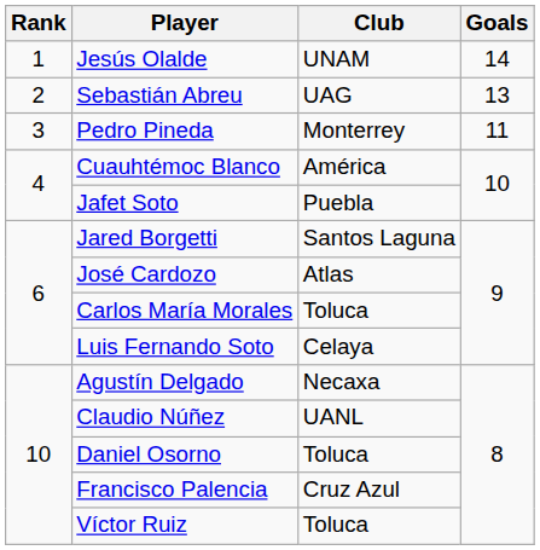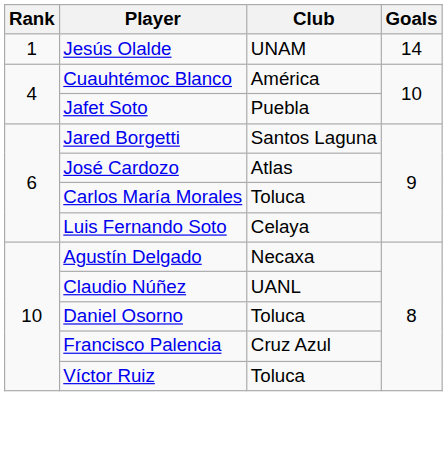- row: 2 | Sebastián Abreu | UAG | 13
- row: 3 | Pedro Pineda | Monterrey | 11
